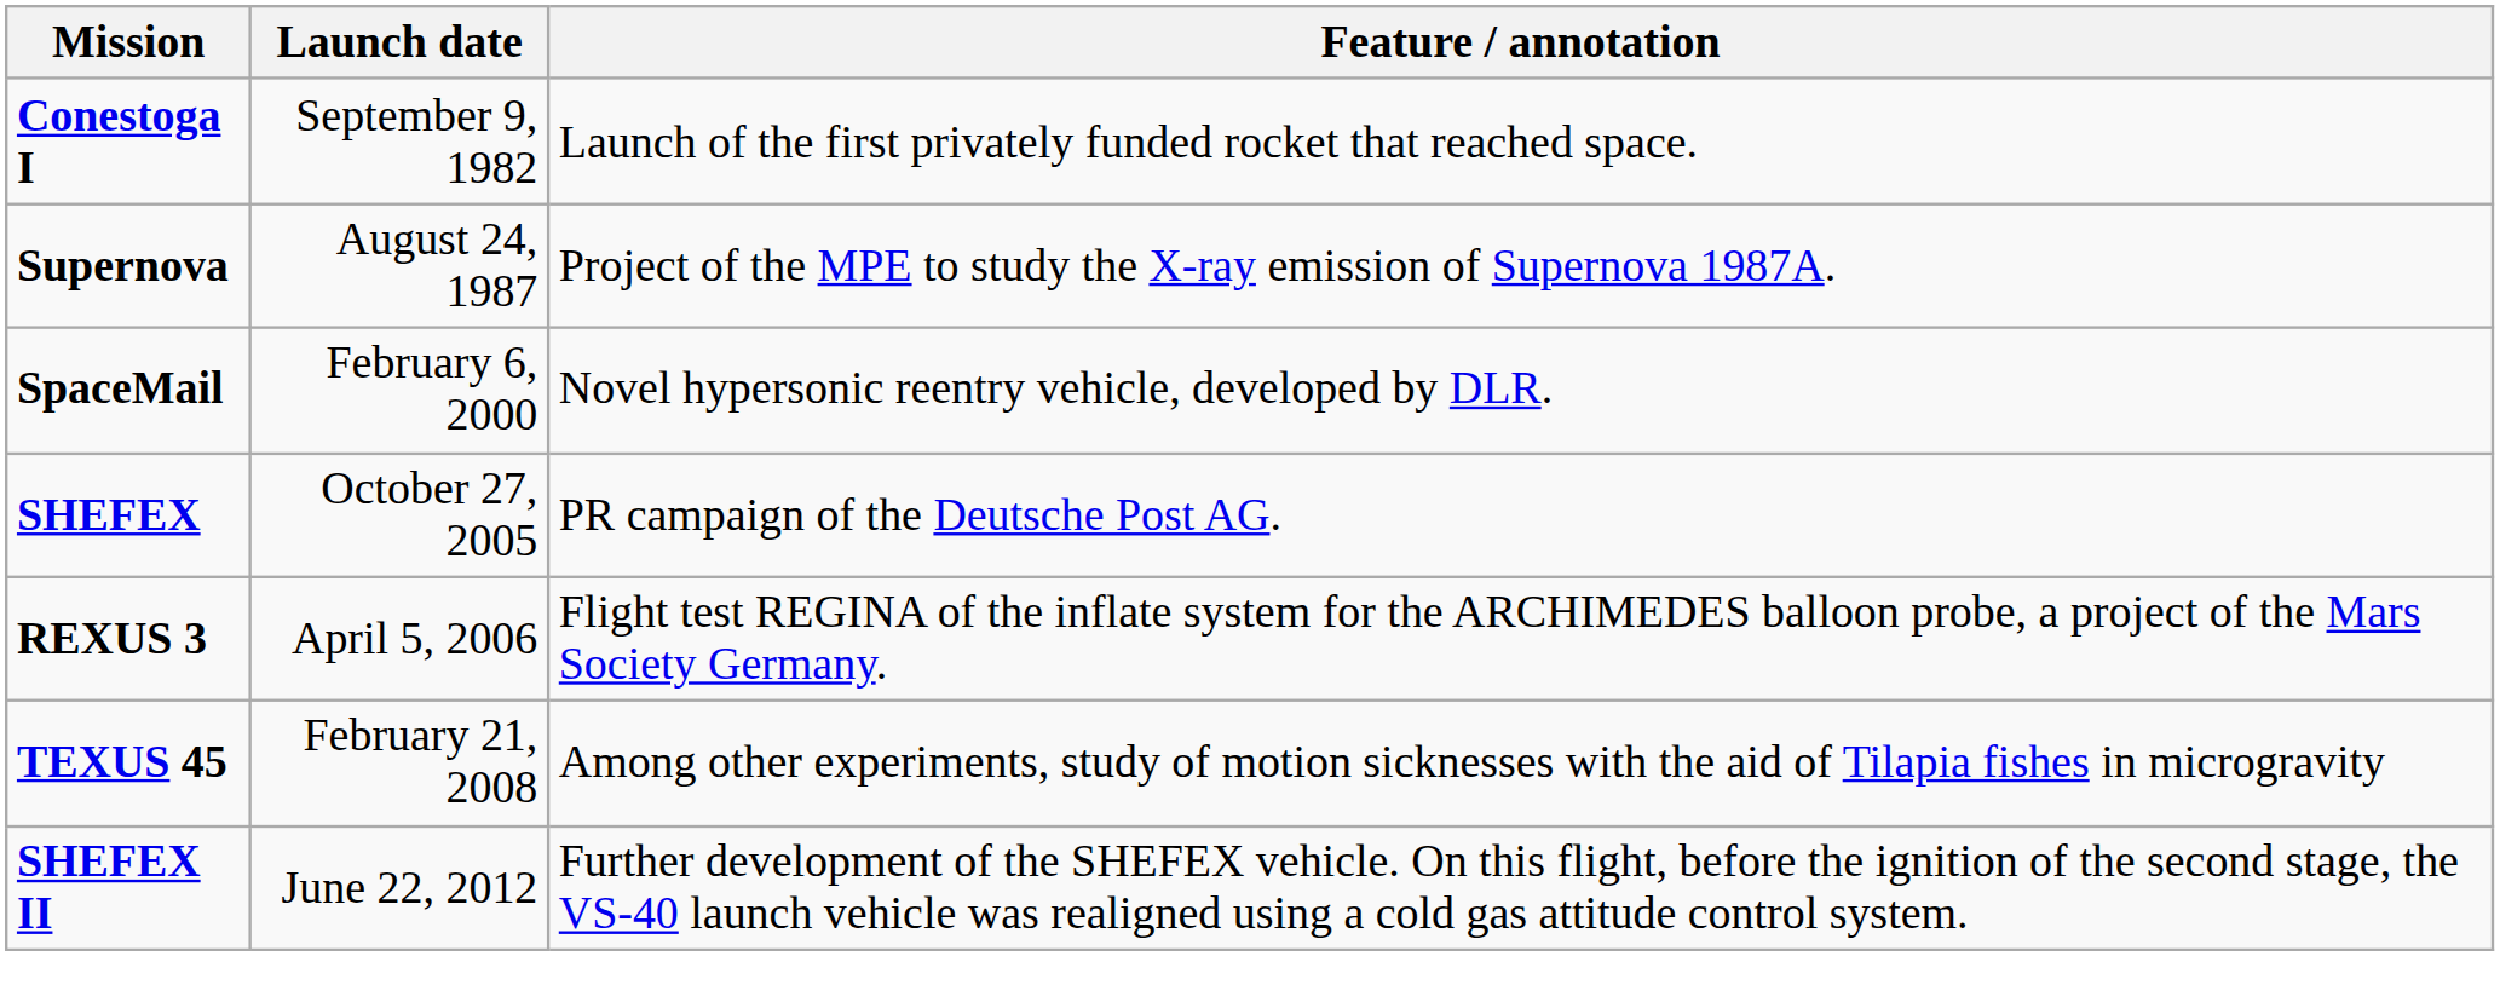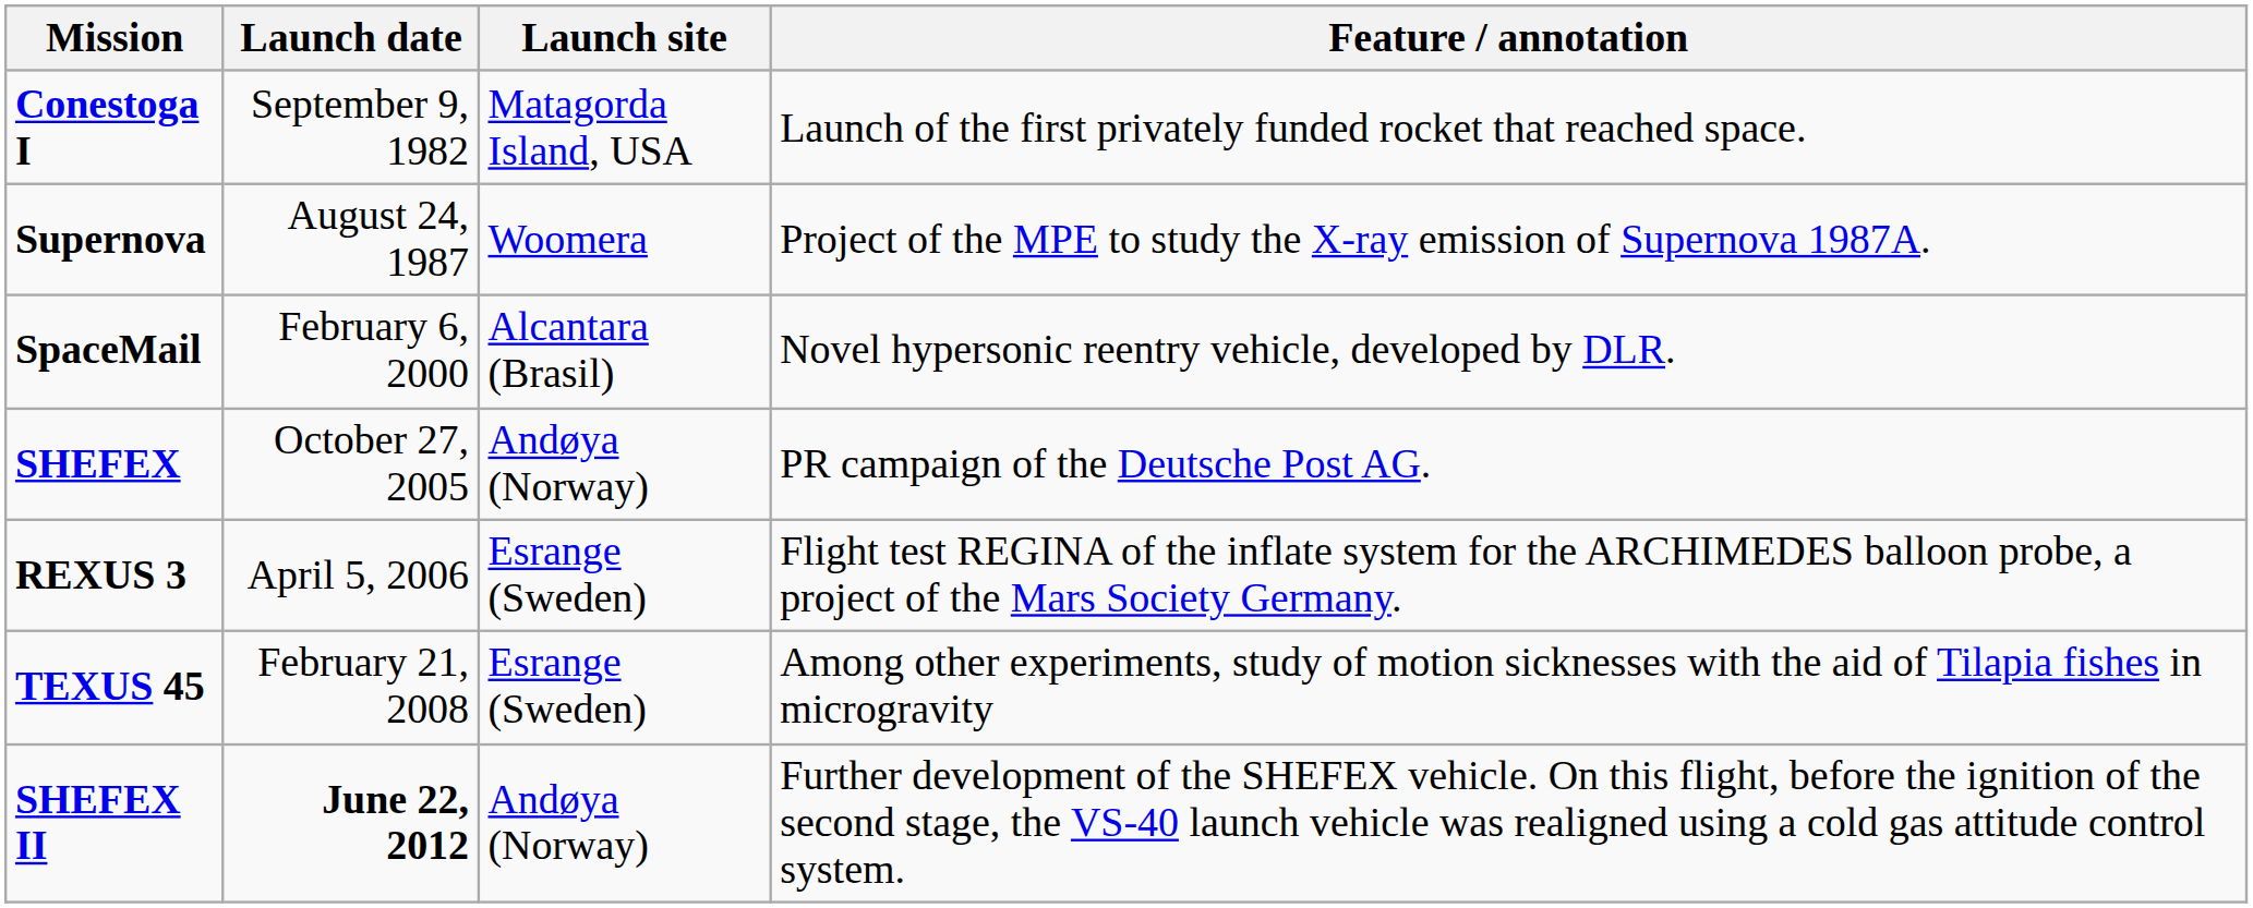+ column: Launch site | Matagorda Island, USA | Woomera | Alcantara (Brasil) | Andøya (Norway) | Esrange (Sweden) | Esrange (Sweden) | Andøya (Norway)
SHEFEX II | Launch date: normal -> bold
